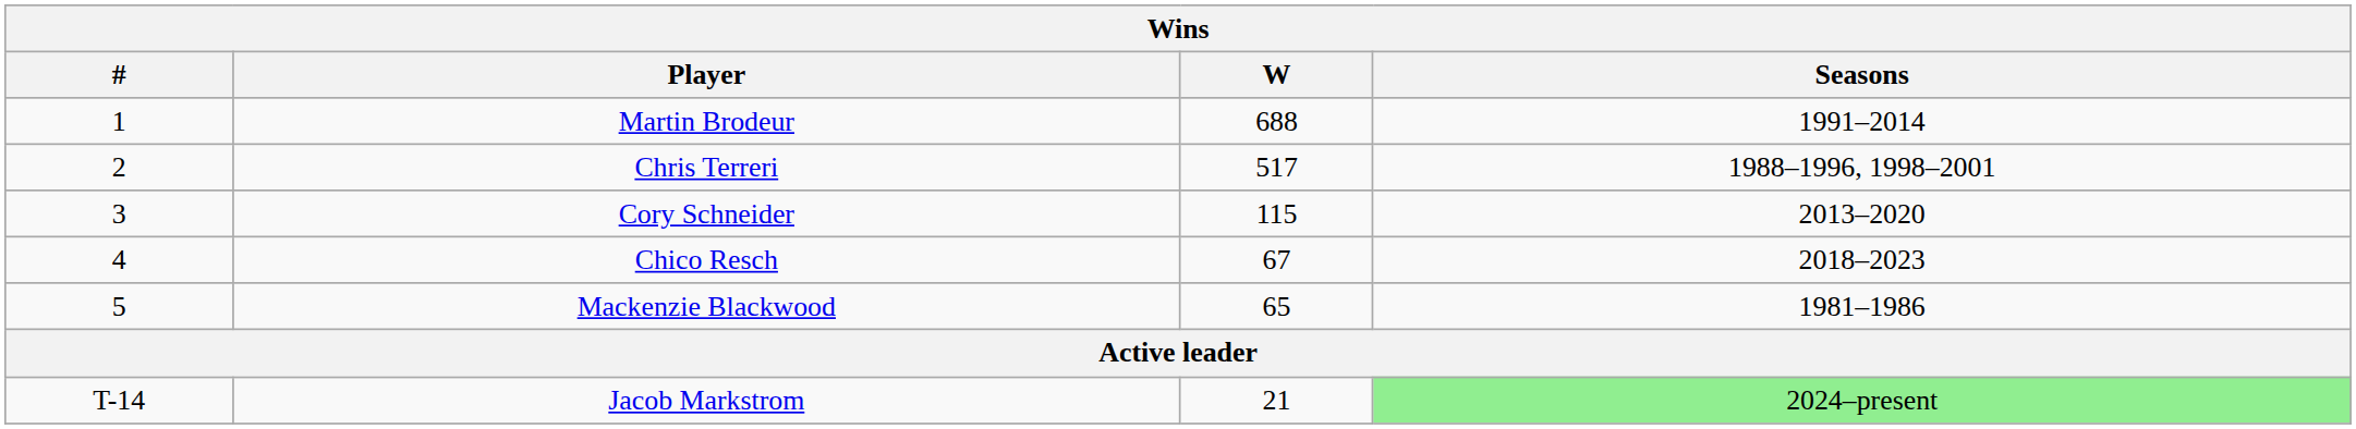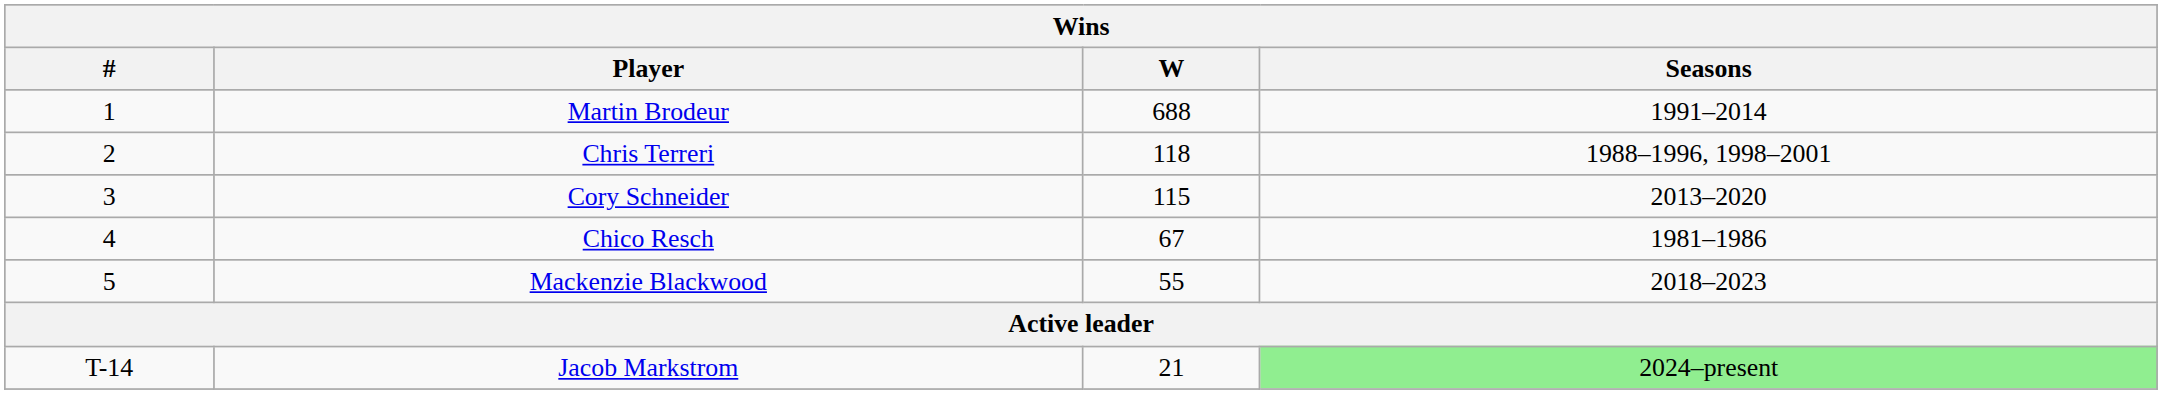Chris Terreri | W: 517 -> 118
Chico Resch | Seasons: 2018–2023 -> 1981–1986
Mackenzie Blackwood | W: 65 -> 55
Mackenzie Blackwood | Seasons: 1981–1986 -> 2018–2023
